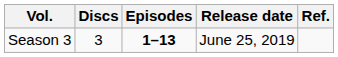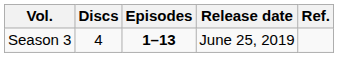Season 3 | Discs: 3 -> 4
